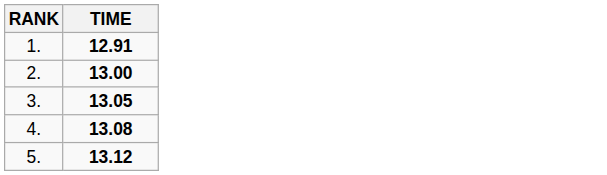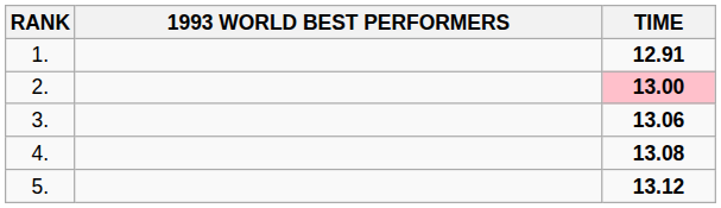+ column: 1993 WORLD BEST PERFORMERS
2. | TIME: no background -> pink background
3. | TIME: 13.05 -> 13.06
